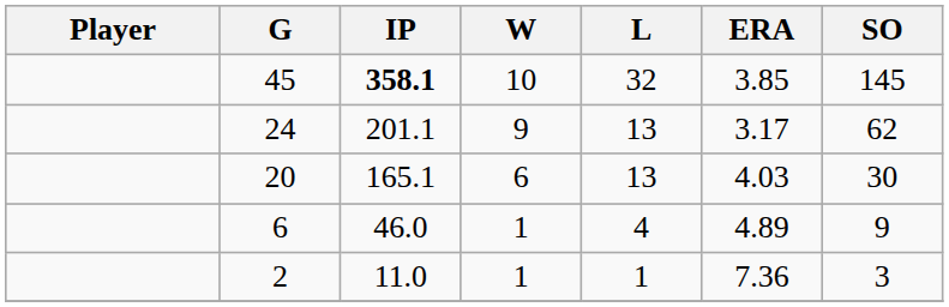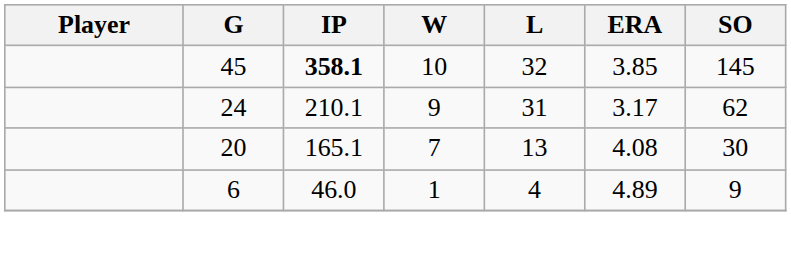24 | IP: 201.1 -> 210.1
24 | L: 13 -> 31
20 | W: 6 -> 7
20 | ERA: 4.03 -> 4.08
- row: 2 | 11.0 | 1 | 1 | 7.36 | 3
